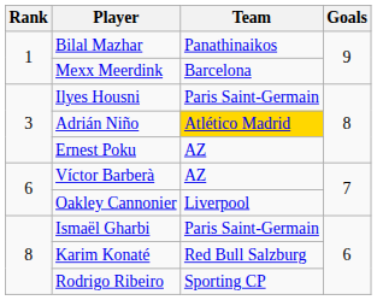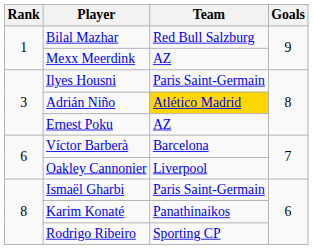Bilal Mazhar | Team: Panathinaikos -> Red Bull Salzburg
Mexx Meerdink | Team: Barcelona -> AZ
Víctor Barberà | Team: AZ -> Barcelona
Karim Konaté | Team: Red Bull Salzburg -> Panathinaikos
